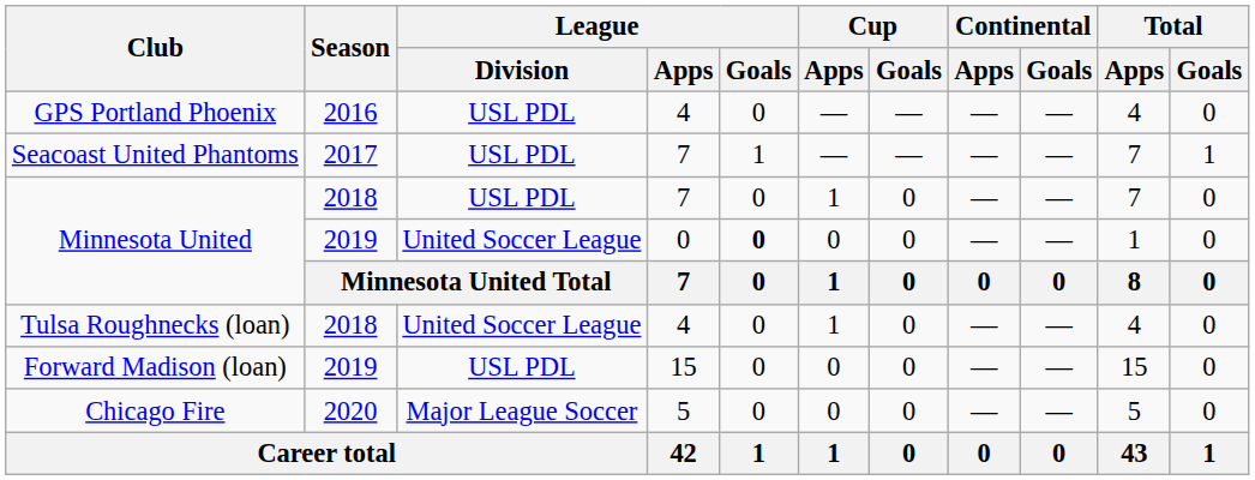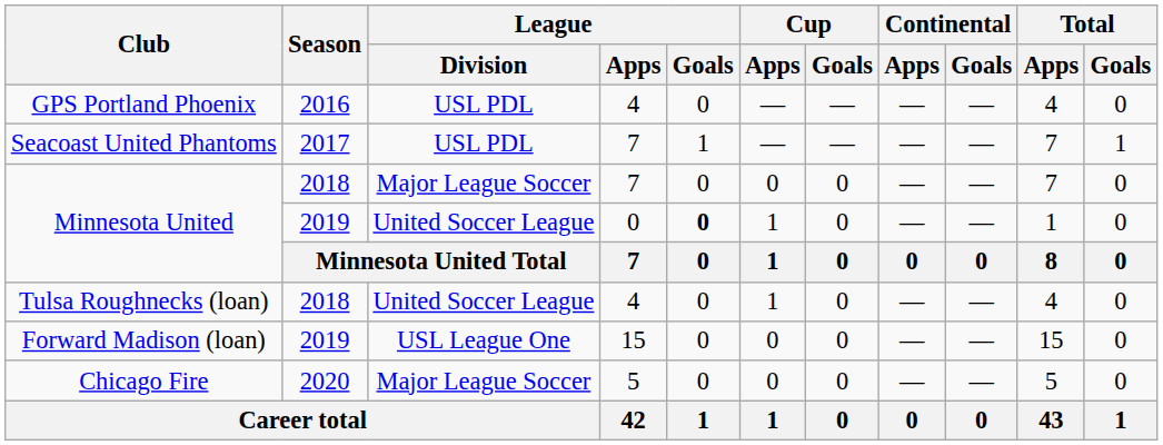Minnesota United / 2018 | League / Division: USL PDL -> Major League Soccer
Minnesota United / 2018 | Cup / Apps: 1 -> 0
Minnesota United / 2019 | Cup / Apps: 0 -> 1
Forward Madison (loan) | League / Division: USL PDL -> USL League One
